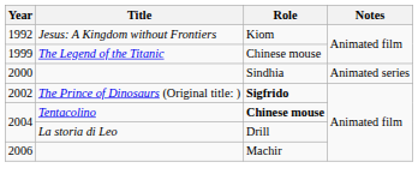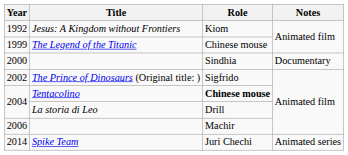2000 | Notes: Animated series -> Documentary
2002 | Role: bold -> normal
+ row: 2014 | Spike Team | Juri Chechi | Animated series
